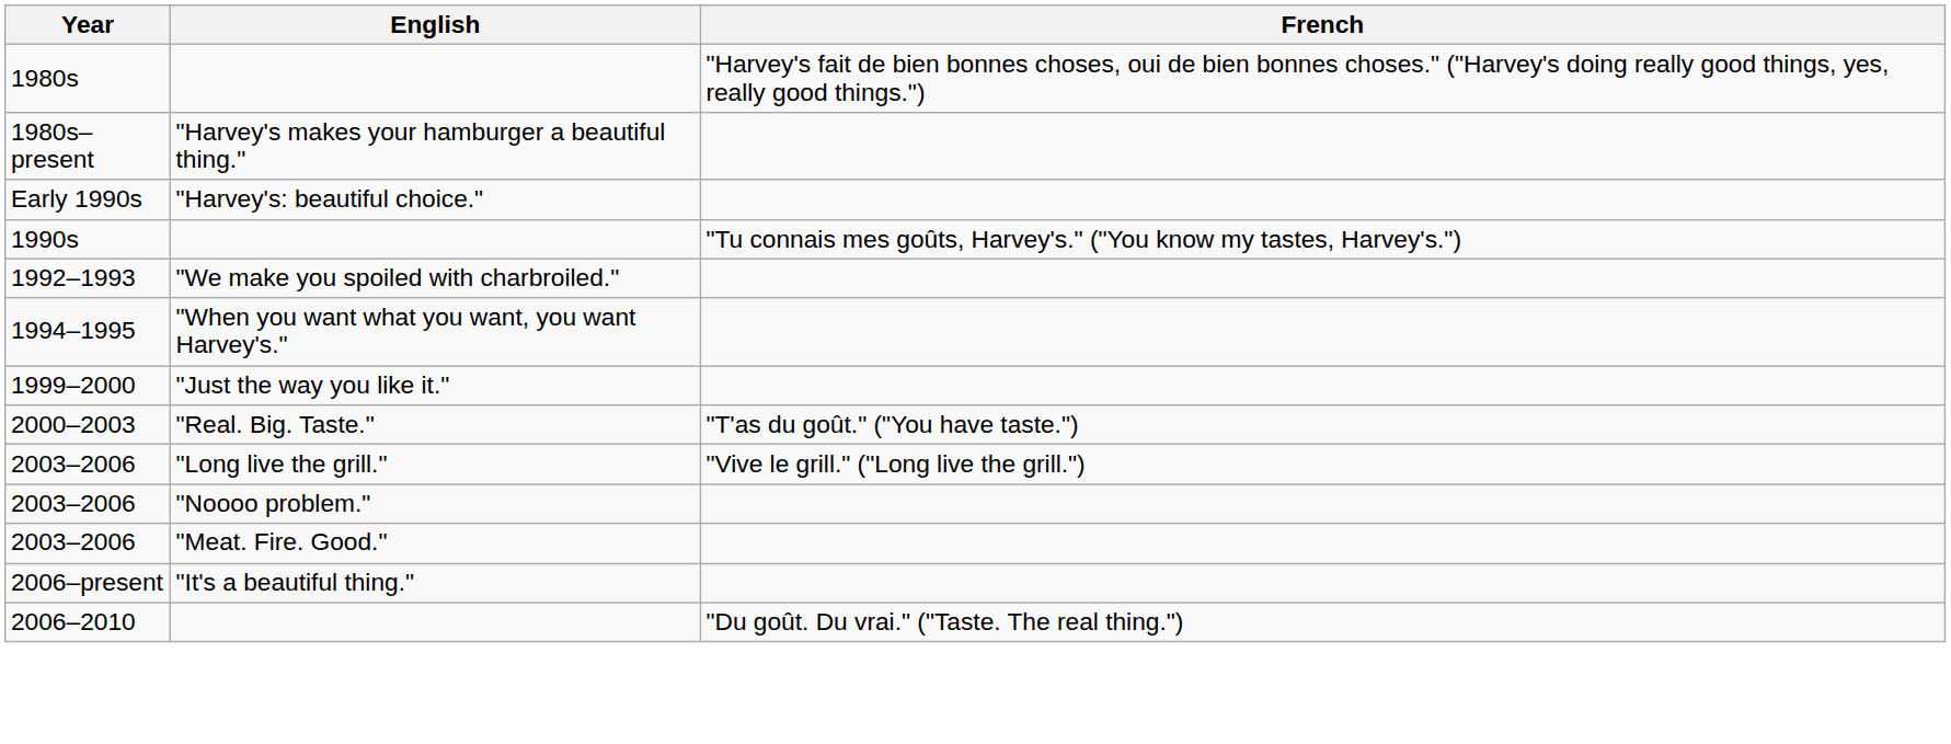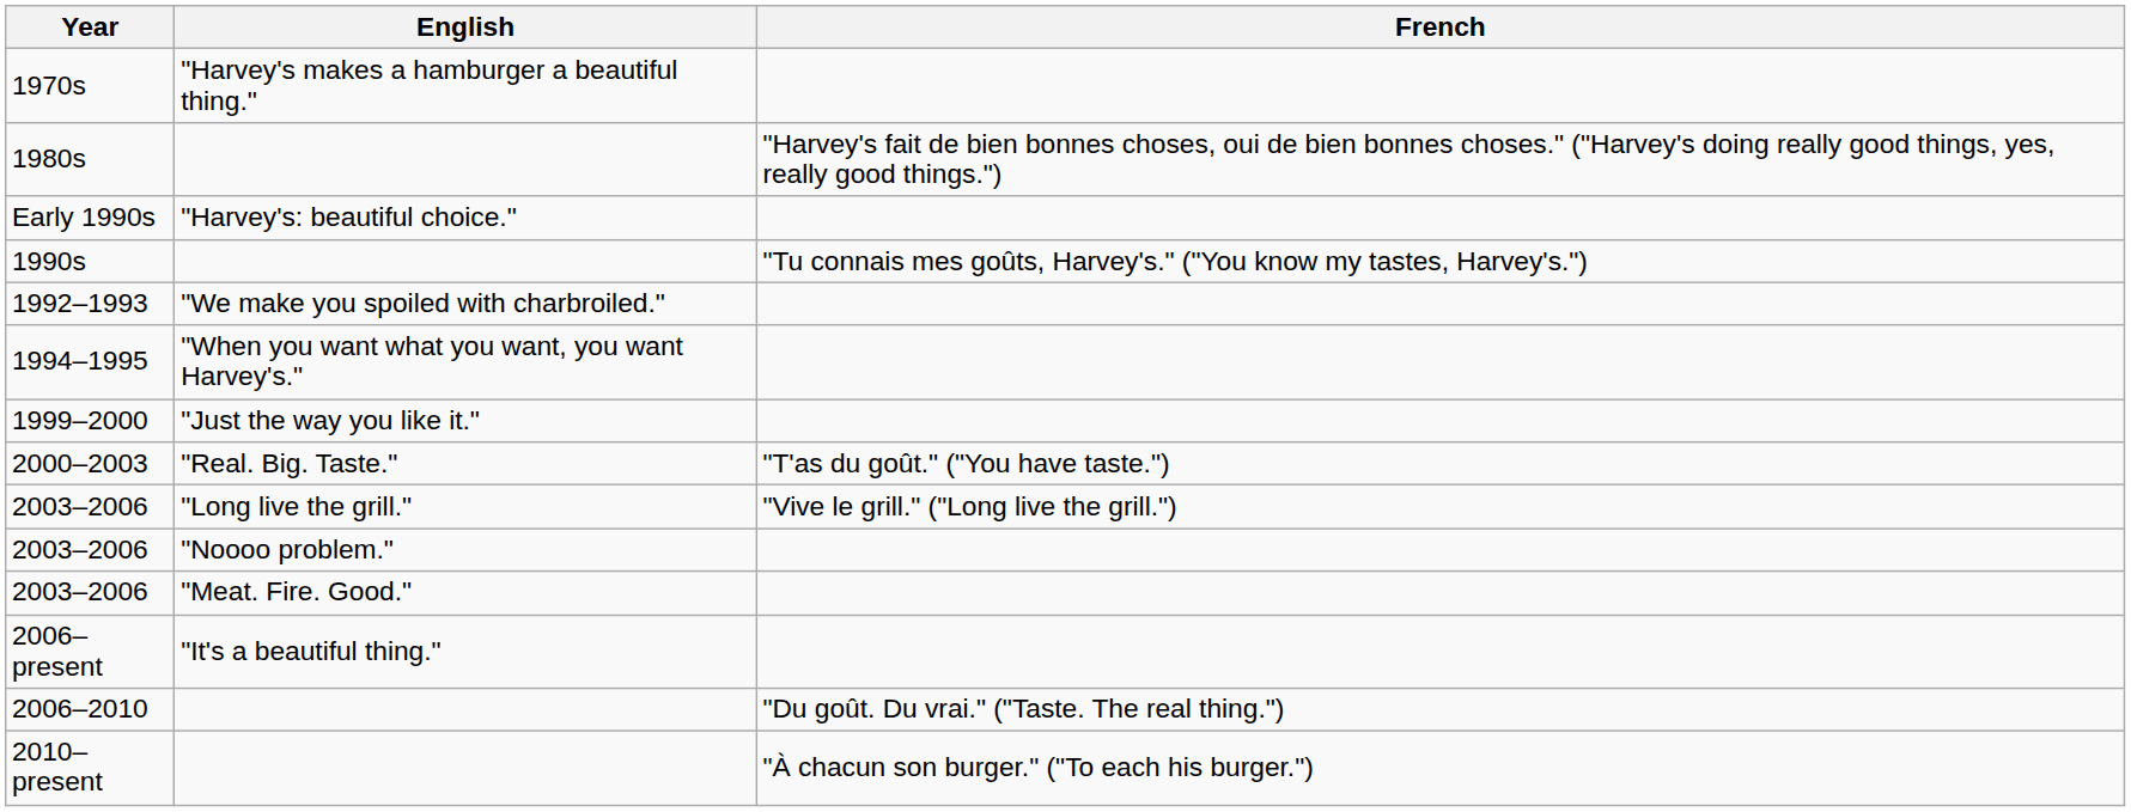+ row: 1970s | "Harvey's makes a hamburger a beautiful thing."
- row: 1980s–present | "Harvey's makes your hamburger a beautiful thing."
+ row: 2010–present | "À chacun son burger." ("To each his burger.")
